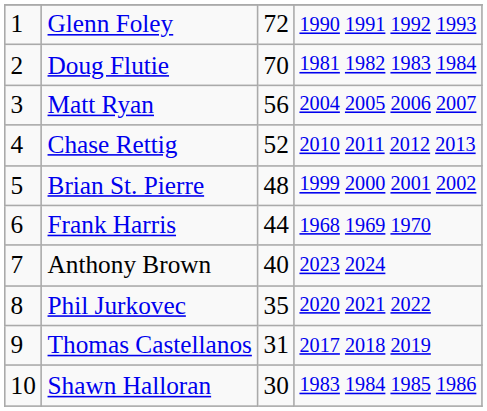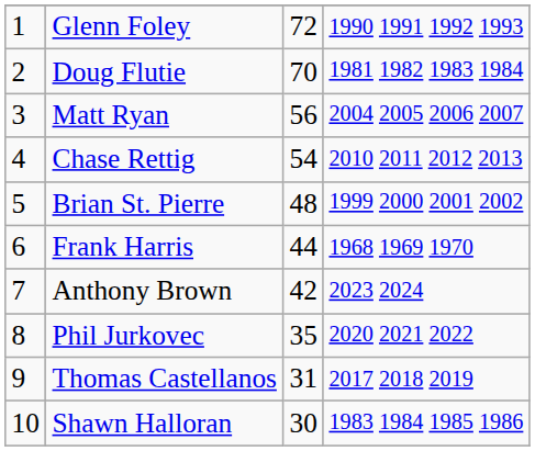Chase Rettig | column 3: 52 -> 54
Anthony Brown | column 3: 40 -> 42
